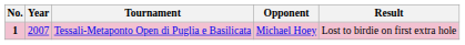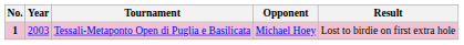Tessali-Metaponto Open di Puglia e Basilicata | Year: 2007 -> 2003
